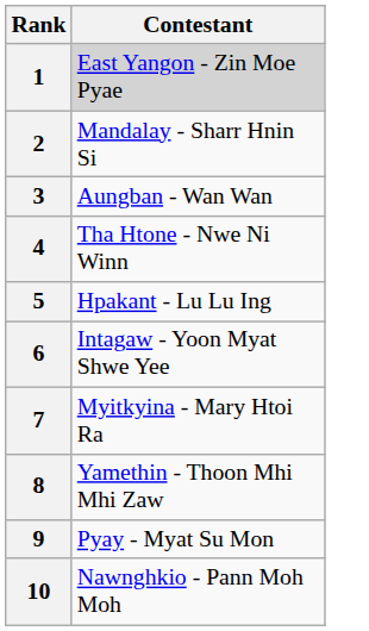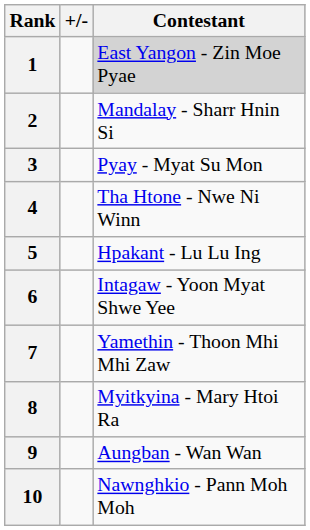+ column: +/-
3 | Contestant: Aungban - Wan Wan -> Pyay - Myat Su Mon
7 | Contestant: Myitkyina - Mary Htoi Ra -> Yamethin - Thoon Mhi Mhi Zaw
8 | Contestant: Yamethin - Thoon Mhi Mhi Zaw -> Myitkyina - Mary Htoi Ra
9 | Contestant: Pyay - Myat Su Mon -> Aungban - Wan Wan
